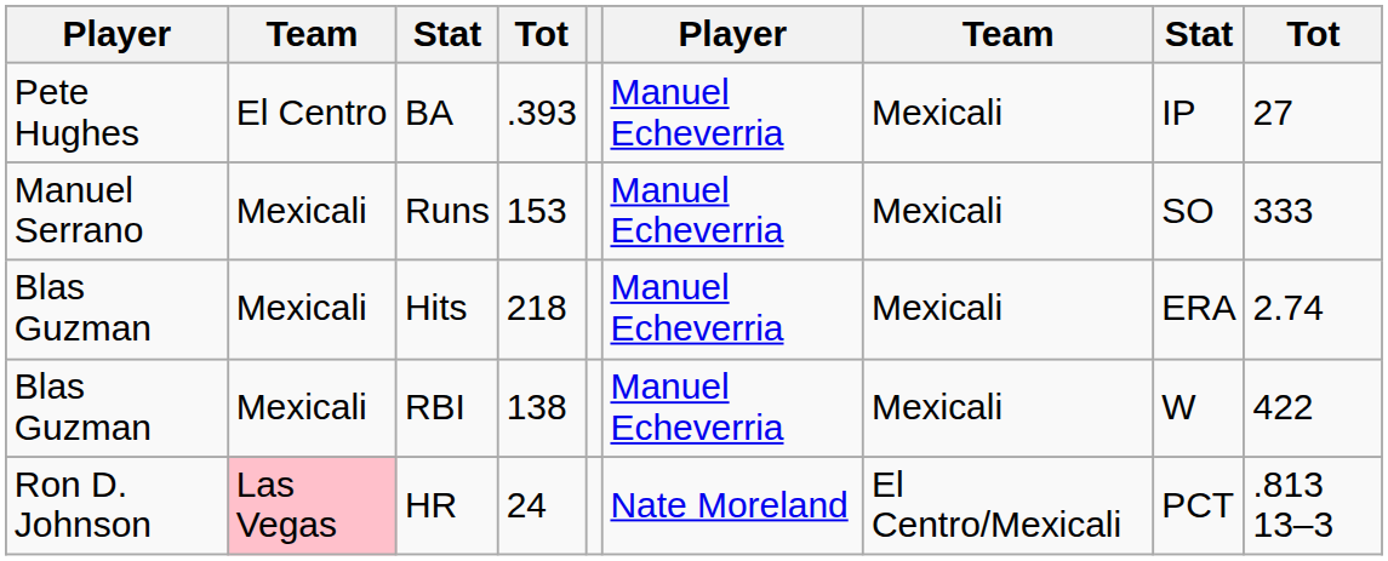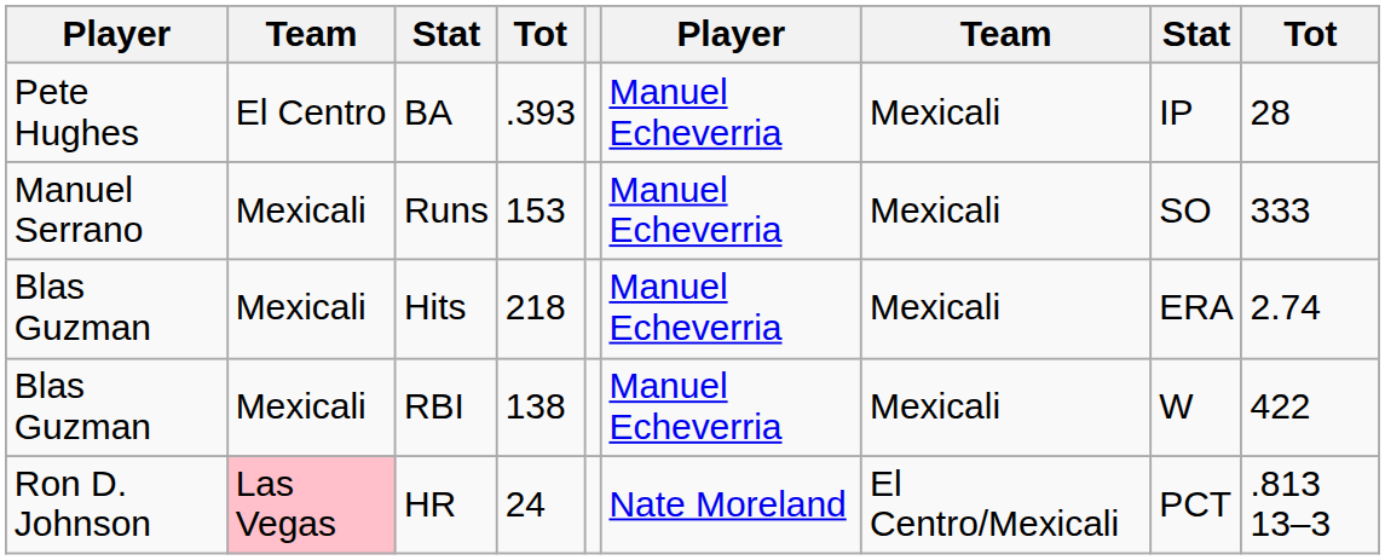BA | column 9: 27 -> 28
